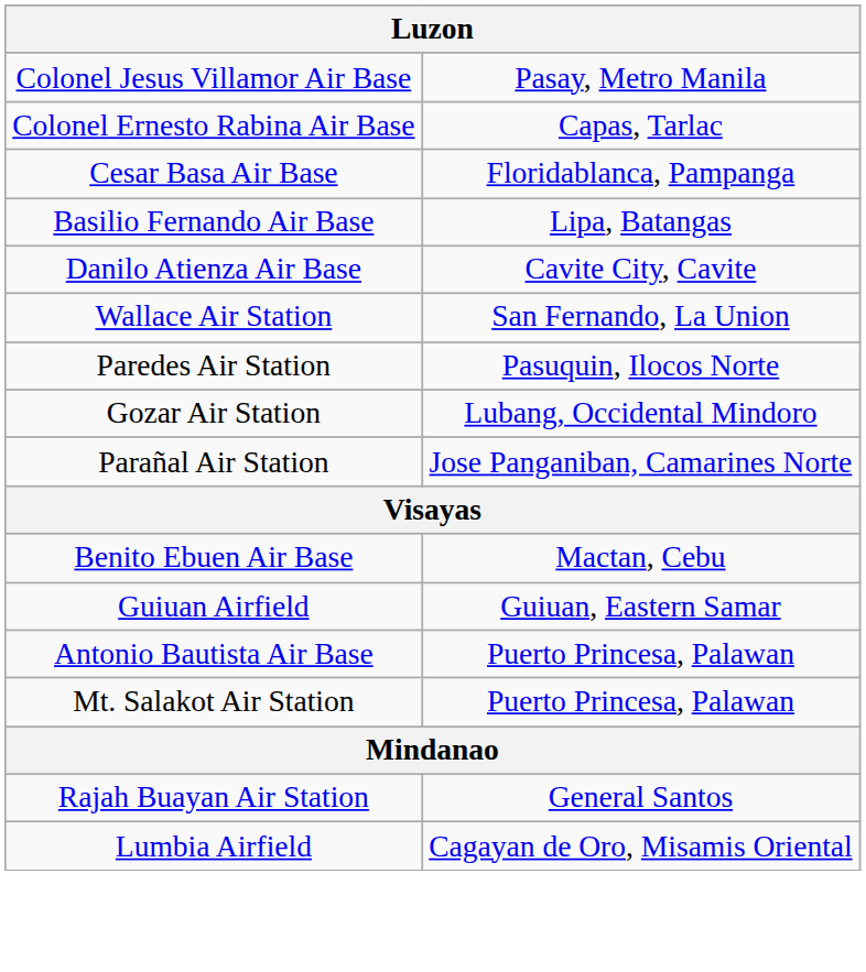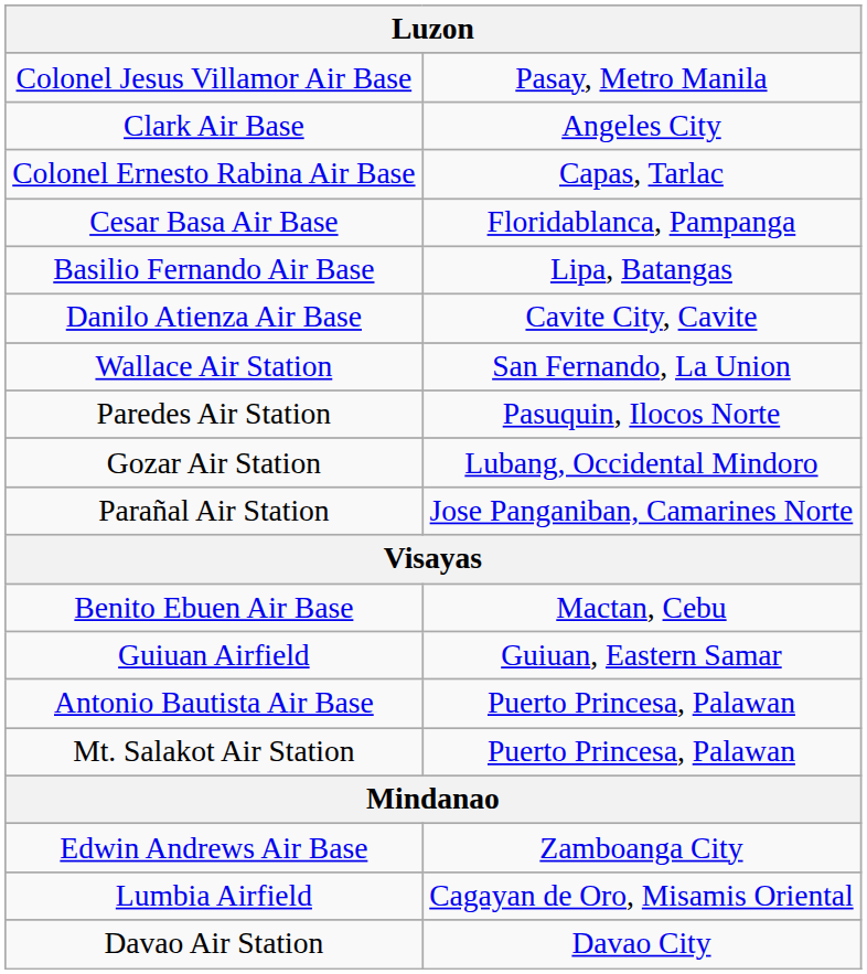+ row: Clark Air Base | Angeles City
+ row: Edwin Andrews Air Base | Zamboanga City
- row: Rajah Buayan Air Station | General Santos
+ row: Davao Air Station | Davao City
